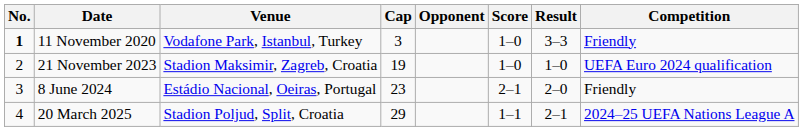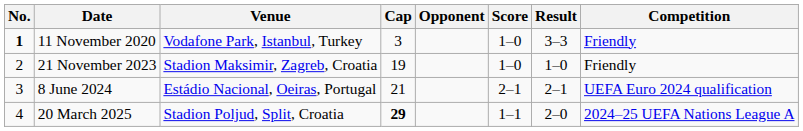21 November 2023 | Competition: UEFA Euro 2024 qualification -> Friendly
8 June 2024 | Cap: 23 -> 21
8 June 2024 | Result: 2–0 -> 2–1
8 June 2024 | Competition: Friendly -> UEFA Euro 2024 qualification
20 March 2025 | Cap: normal -> bold
20 March 2025 | Result: 2–1 -> 2–0
